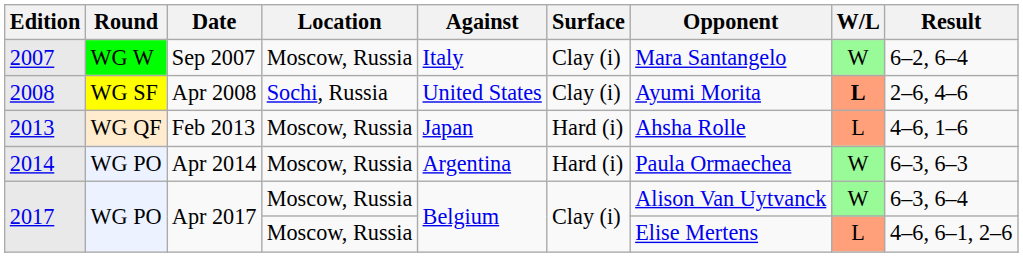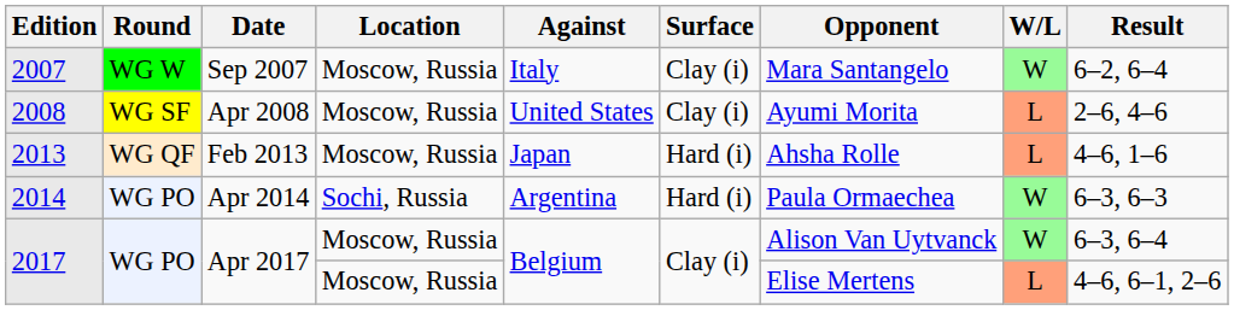2008 | Location: Sochi, Russia -> Moscow, Russia
2008 | W/L: bold -> normal
2014 | Location: Moscow, Russia -> Sochi, Russia
